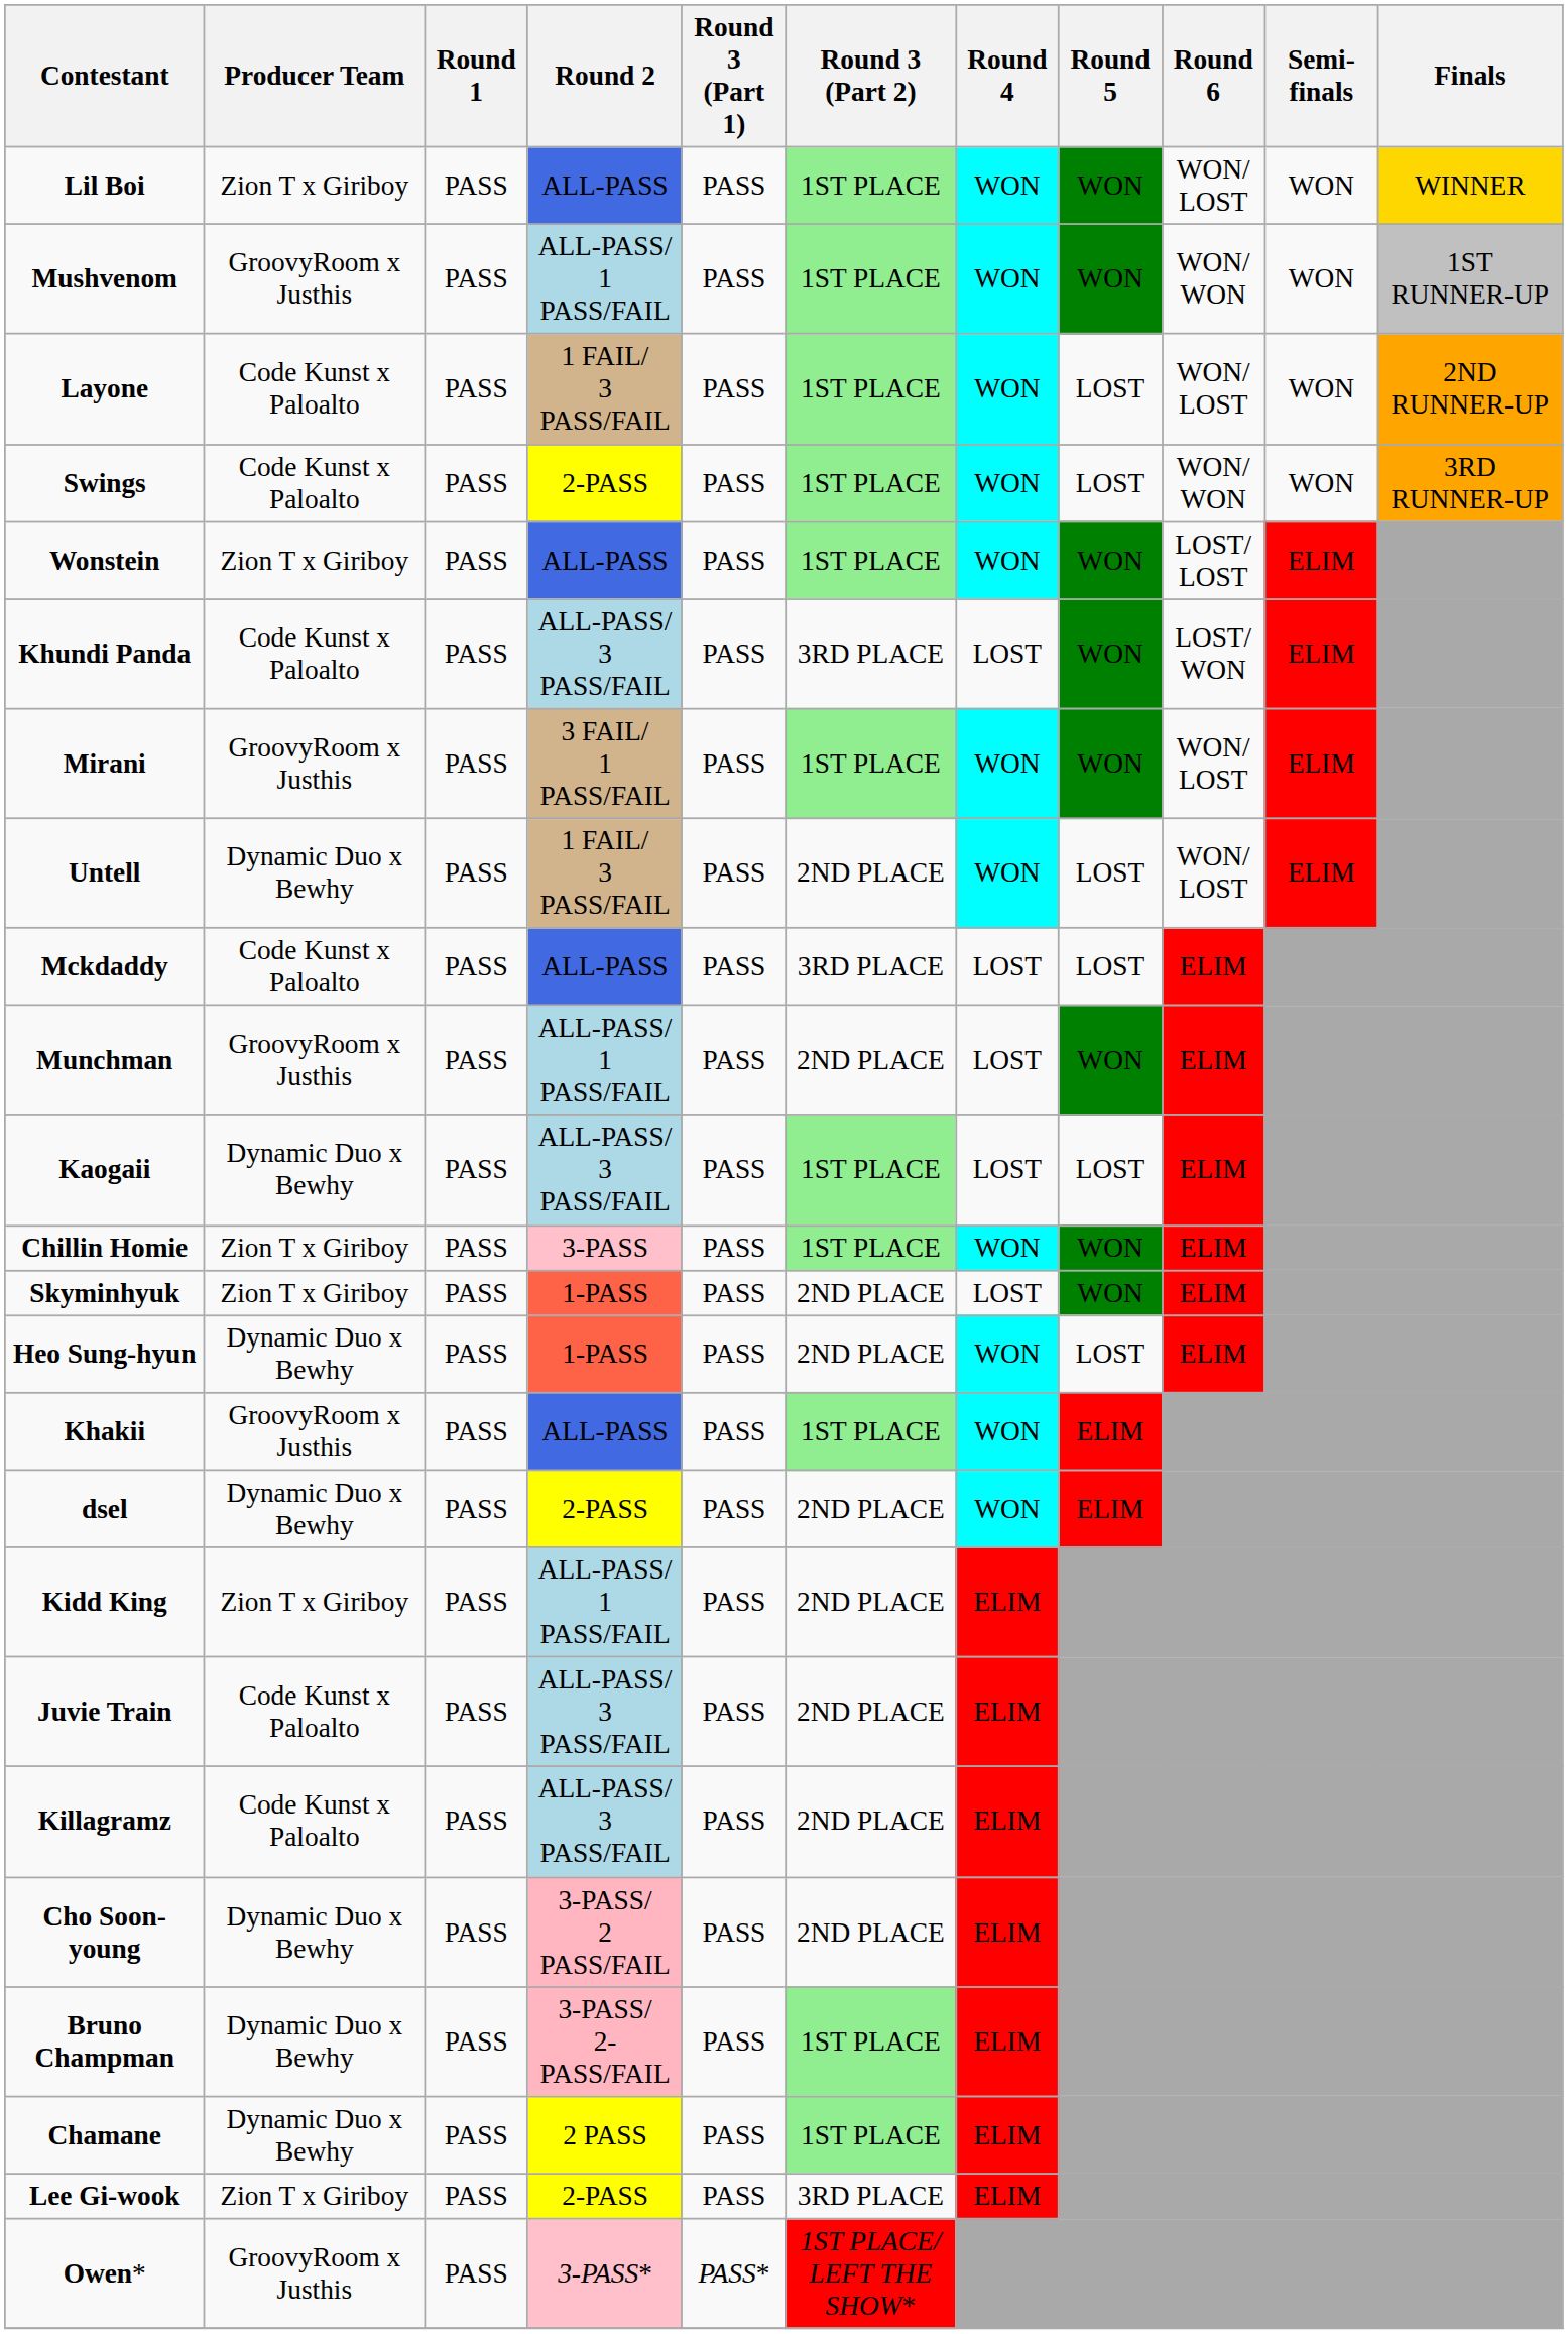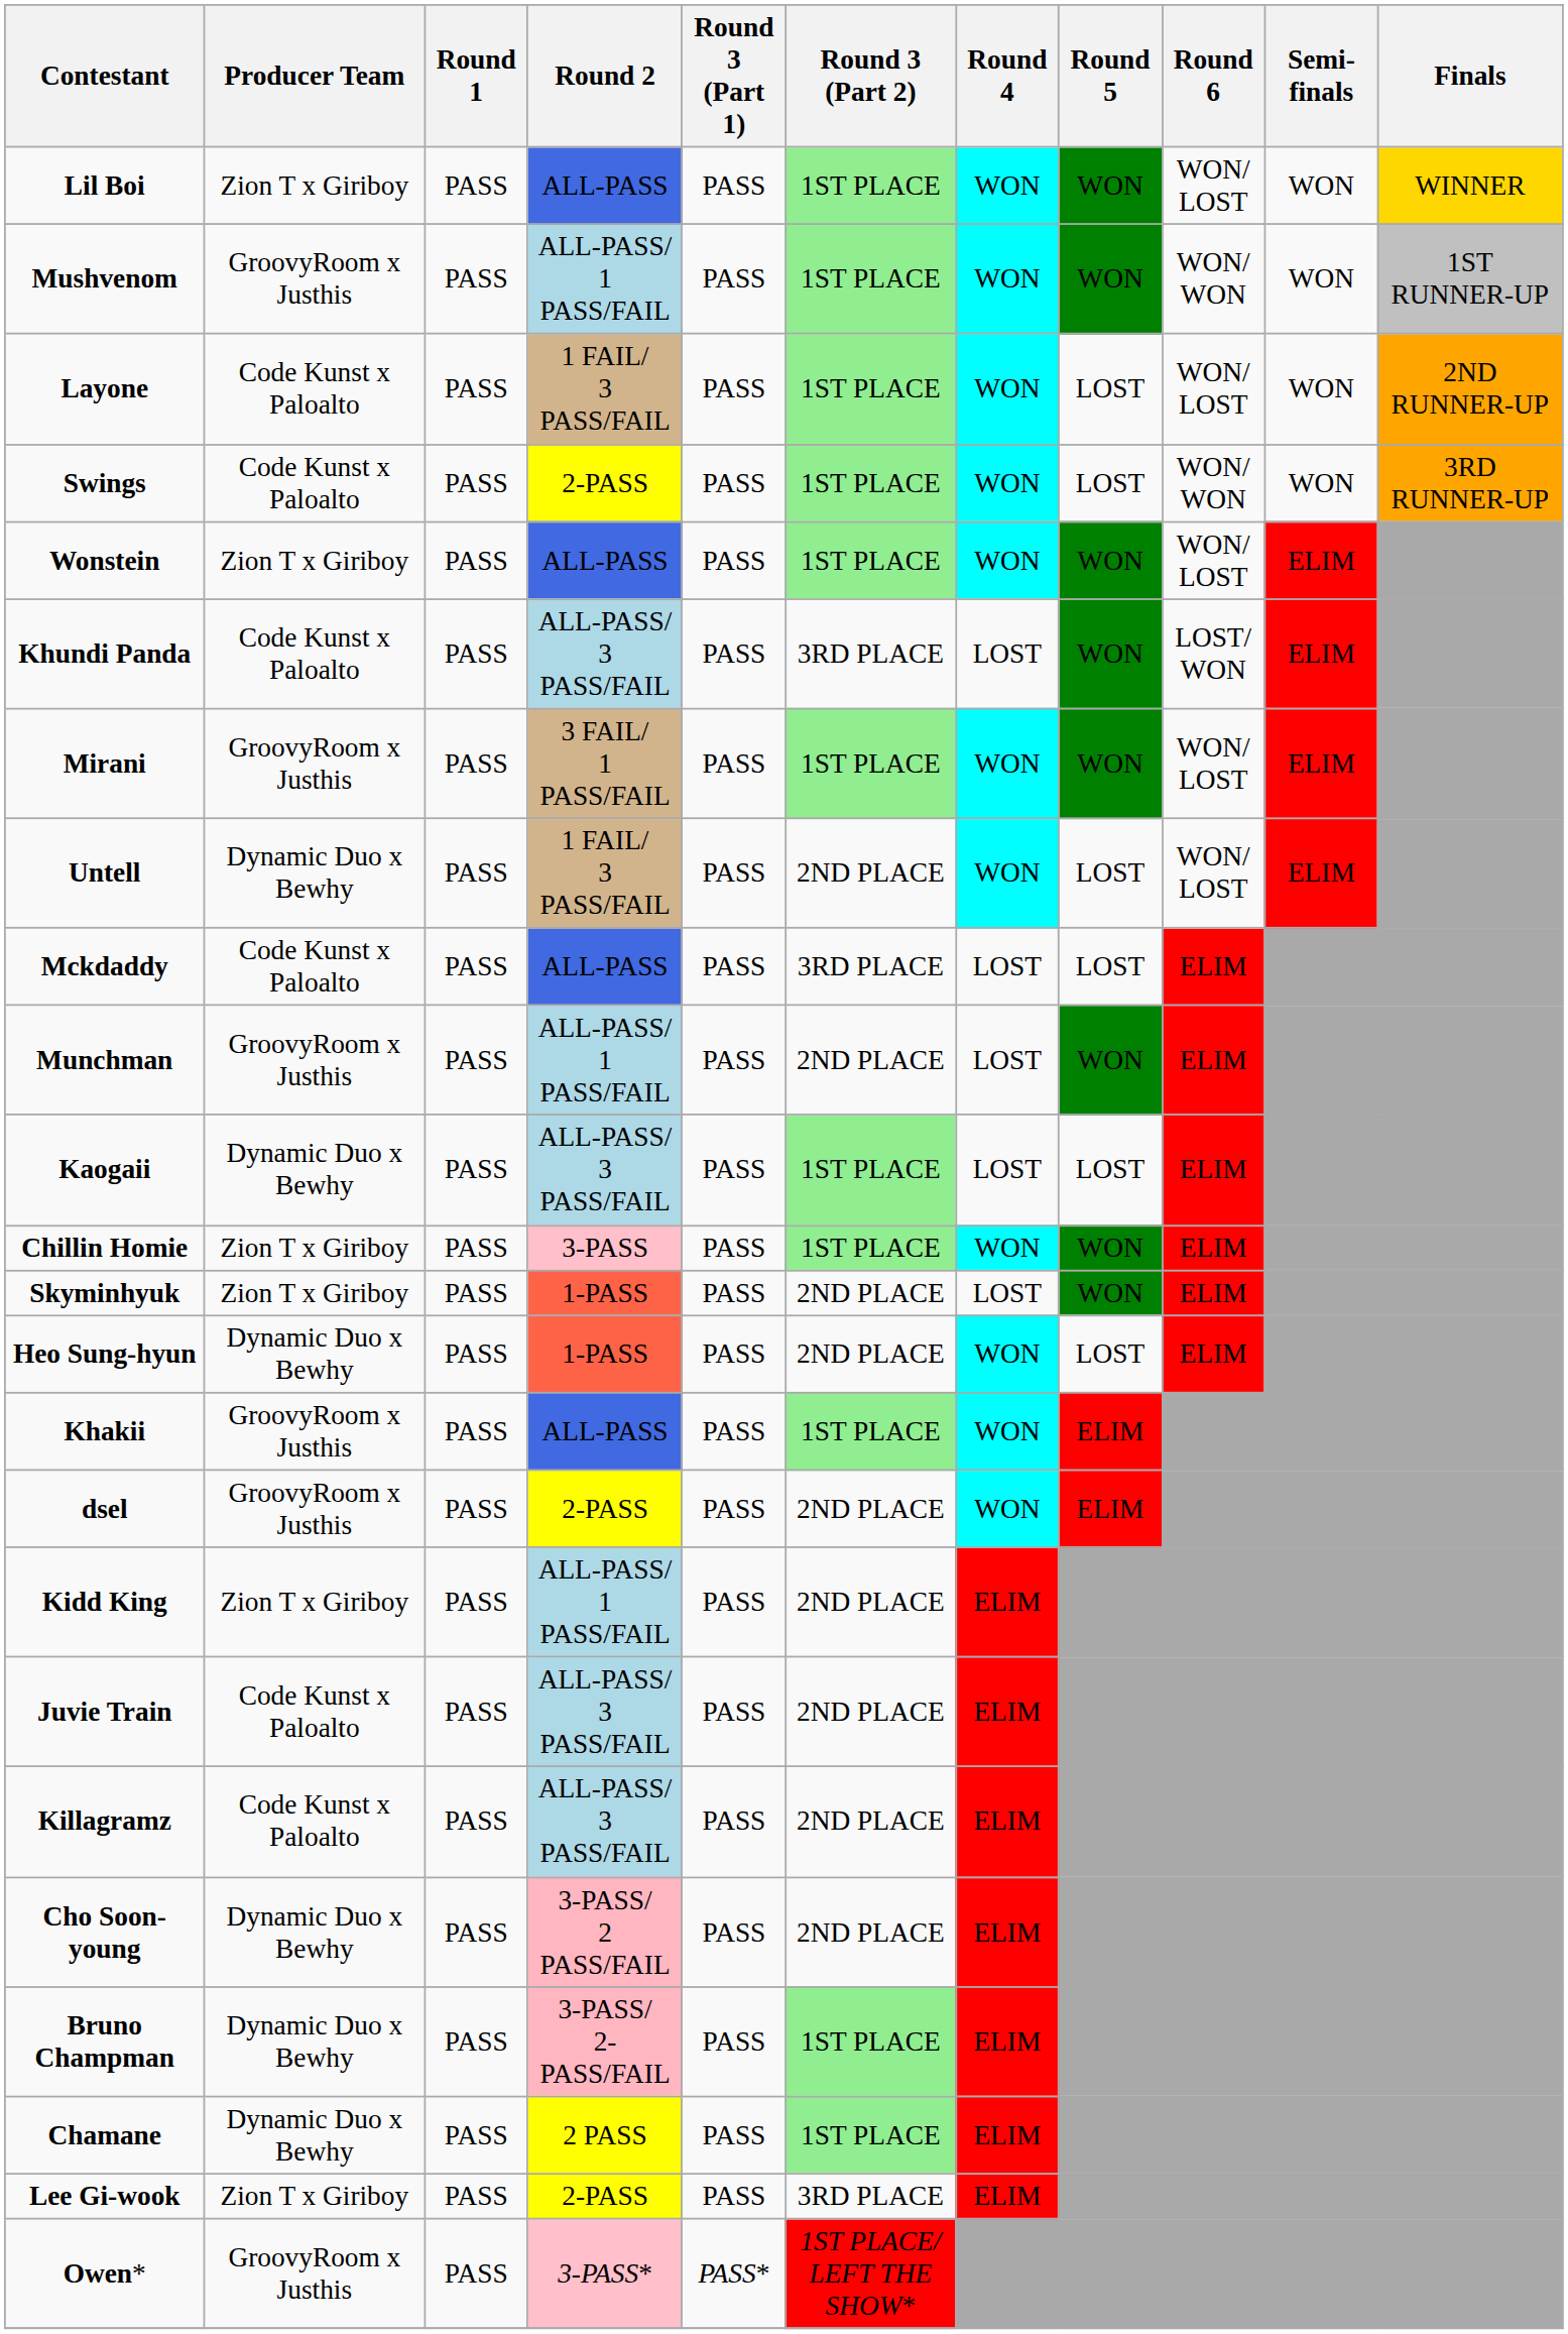Wonstein | Round 6: LOST/ LOST -> WON/ LOST
dsel | Producer Team: Dynamic Duo x Bewhy -> GroovyRoom x Justhis
